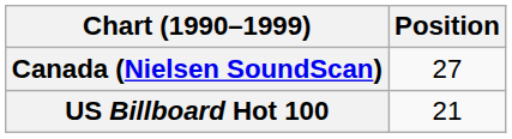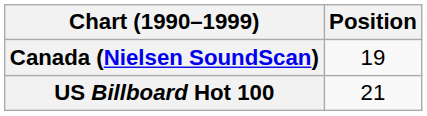Canada (Nielsen SoundScan) | Position: 27 -> 19
